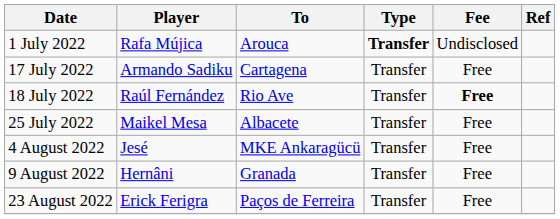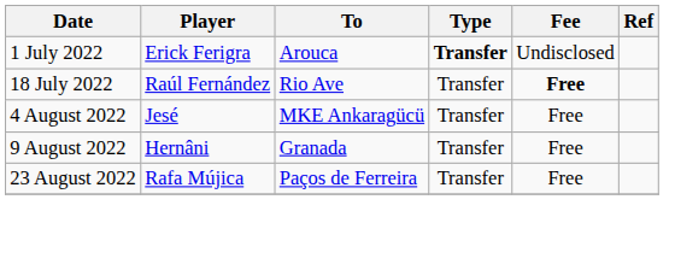1 July 2022 | Player: Rafa Mújica -> Erick Ferigra
- row: 17 July 2022 | Armando Sadiku | Cartagena | Transfer | Free
- row: 25 July 2022 | Maikel Mesa | Albacete | Transfer | Free
23 August 2022 | Player: Erick Ferigra -> Rafa Mújica
